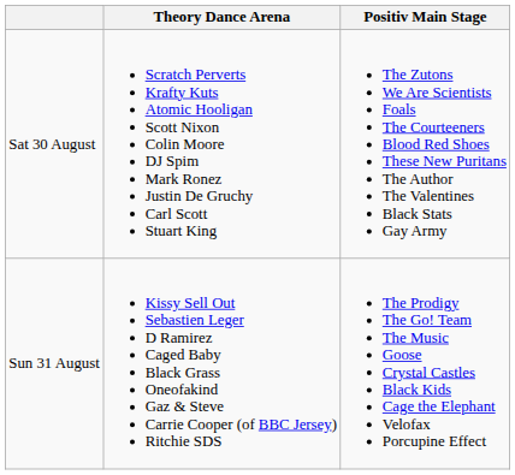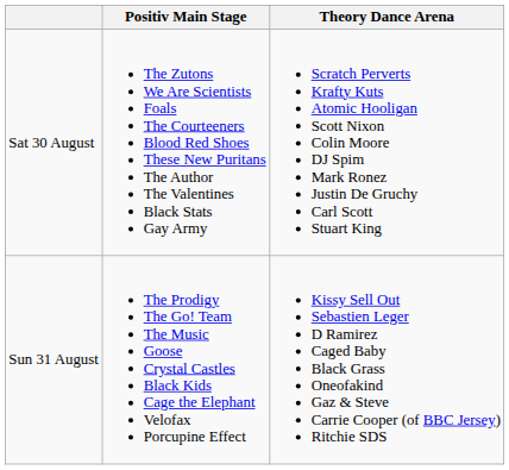columns swapped: Positiv Main Stage <-> Theory Dance Arena
